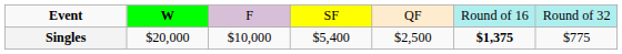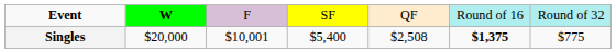Singles | column 3: $10,000 -> $10,001
Singles | column 5: $2,500 -> $2,508
